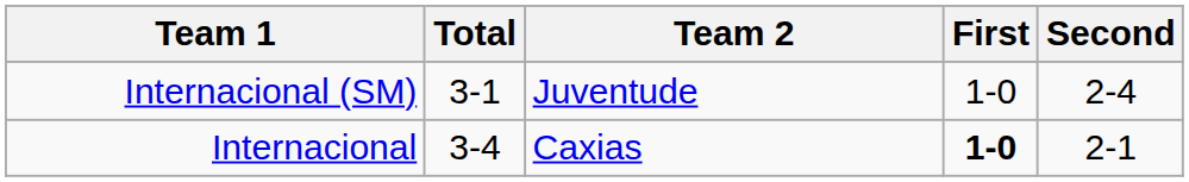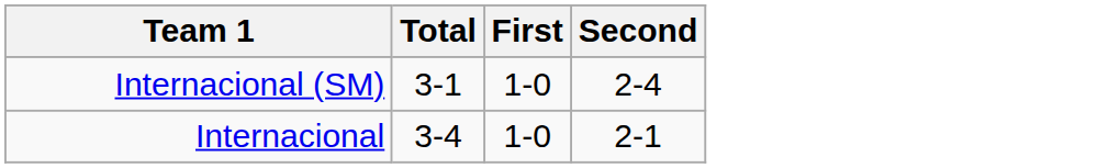- column: Team 2 | Juventude | Caxias
Internacional | First: bold -> normal
